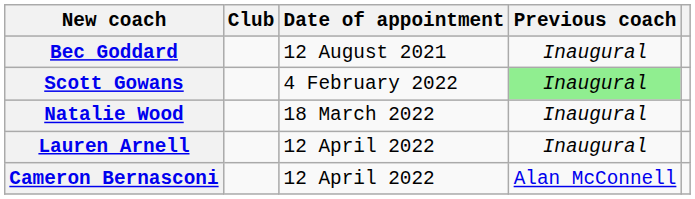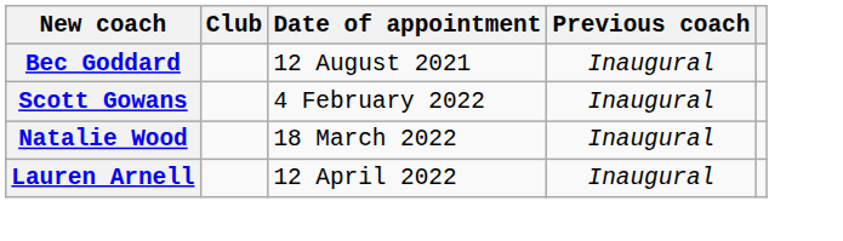Scott Gowans | Previous coach: lightgreen background -> no background
- row: Cameron Bernasconi | 12 April 2022 | Alan McConnell
